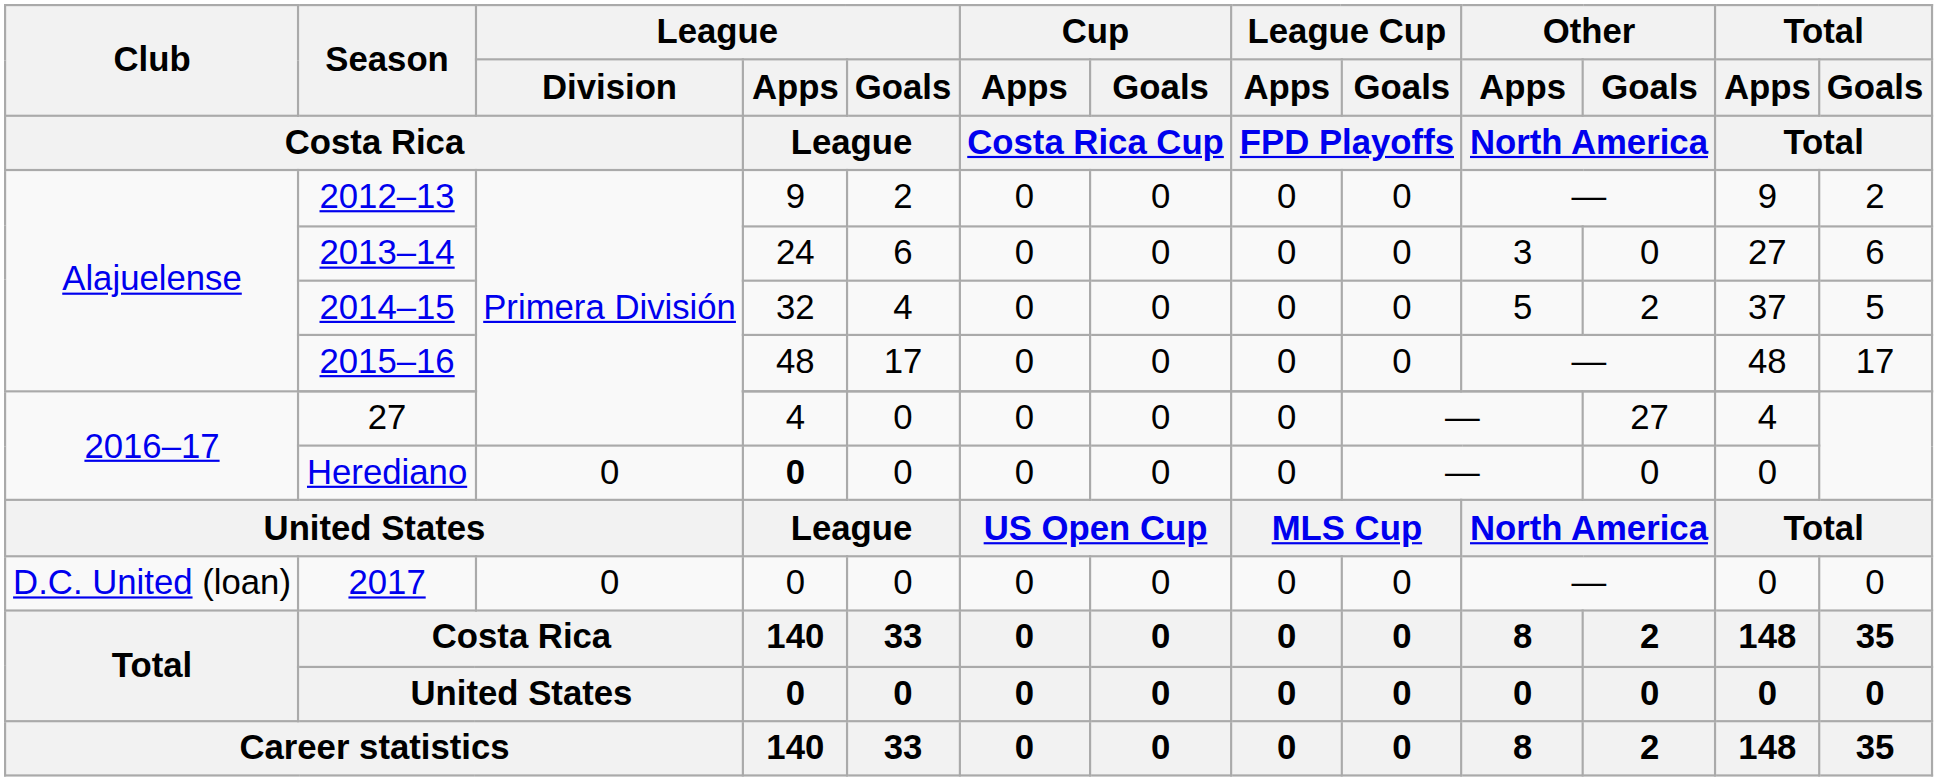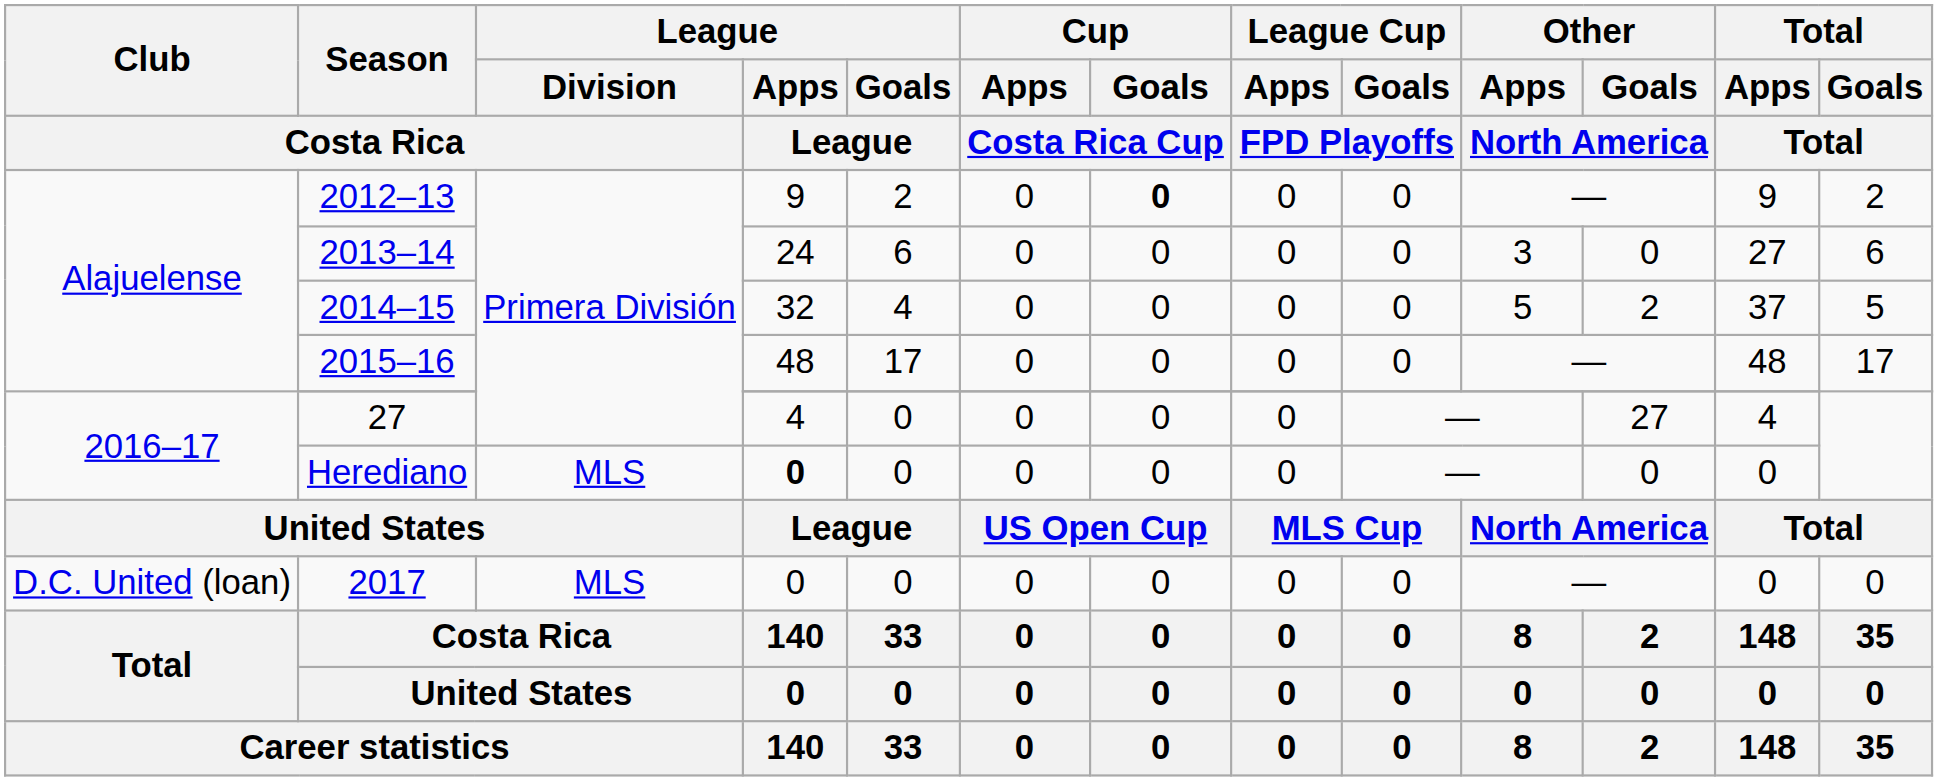2012–13 | Cup / Goals / Costa Rica Cup: normal -> bold
Herediano | League / Division / Costa Rica: 0 -> MLS
2017 | League / Division / Costa Rica: 0 -> MLS
